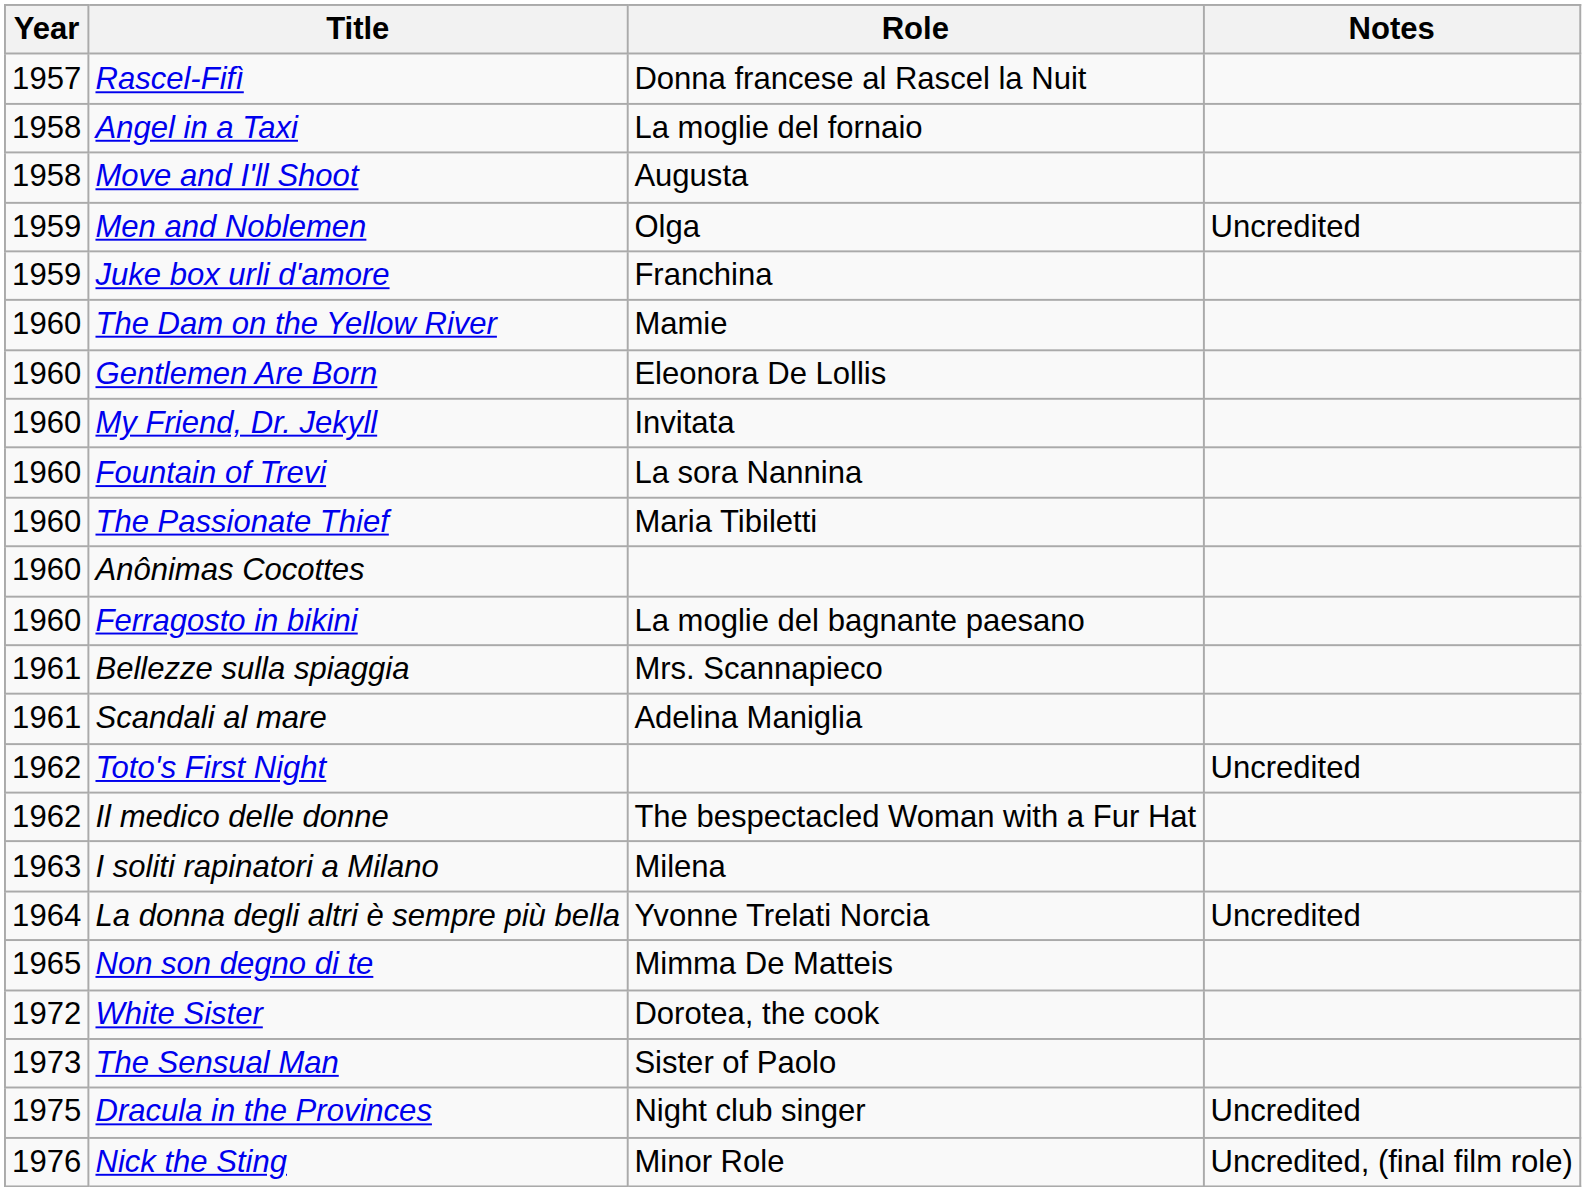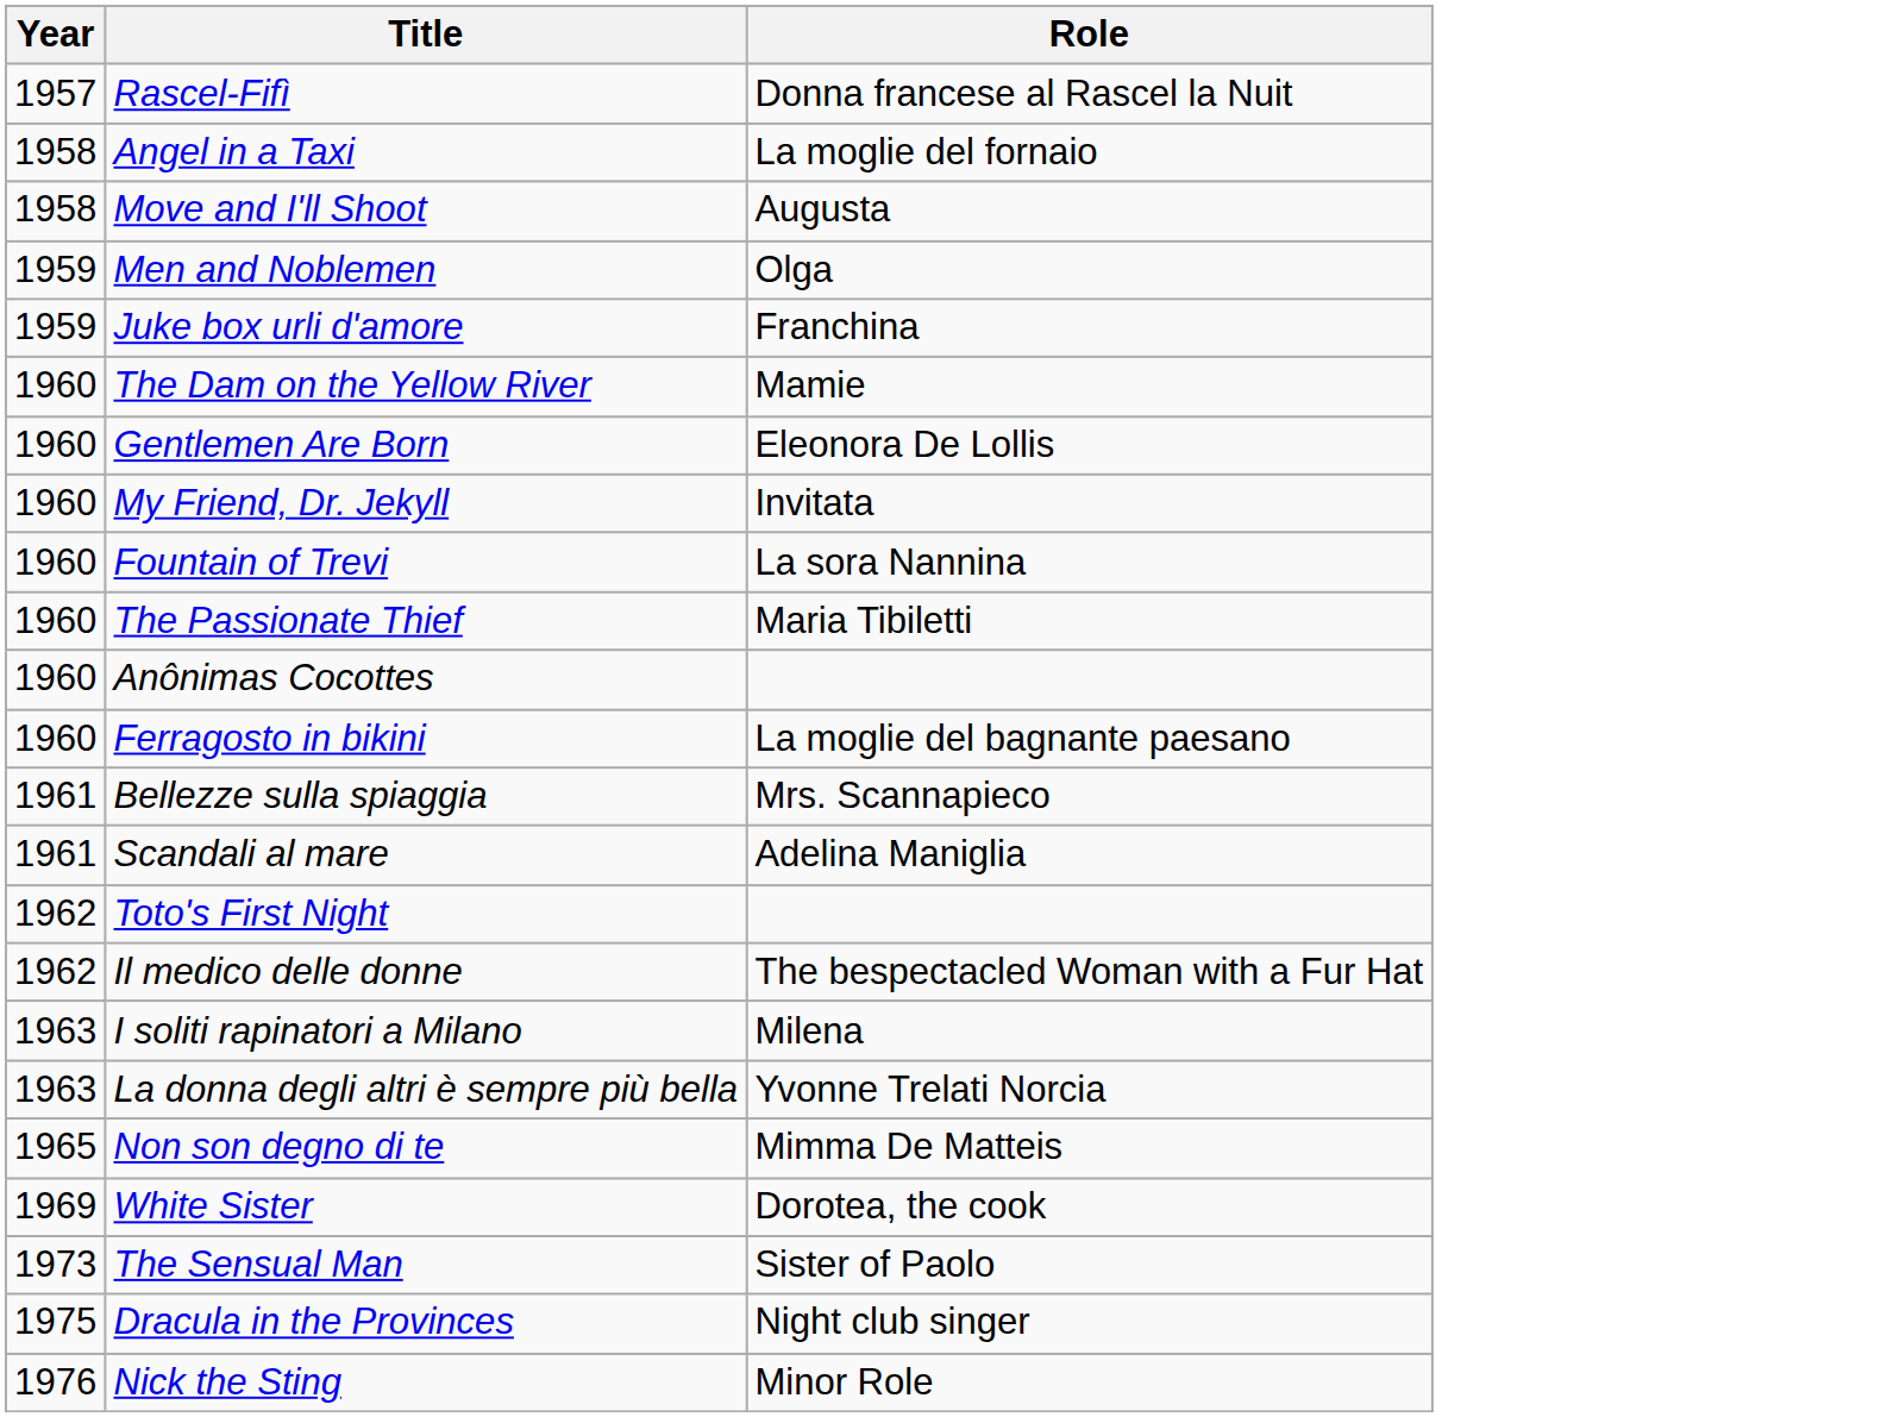- column: Notes | Uncredited | Uncredited | Uncredited | Uncredited | Uncredited, (final film role)
La donna degli altri è sempre più bella | Year: 1964 -> 1963
White Sister | Year: 1972 -> 1969
